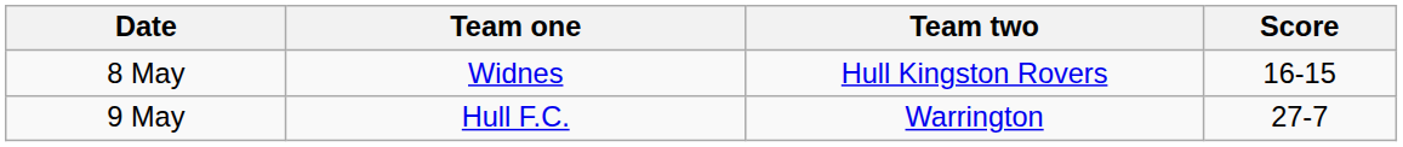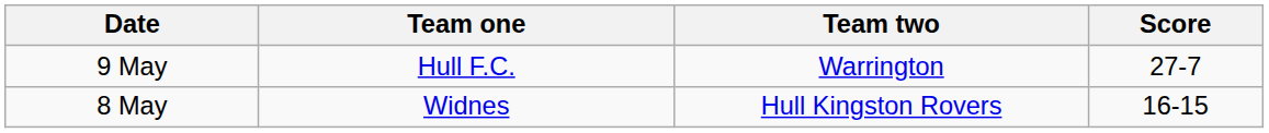rows swapped: 8 May <-> 9 May
